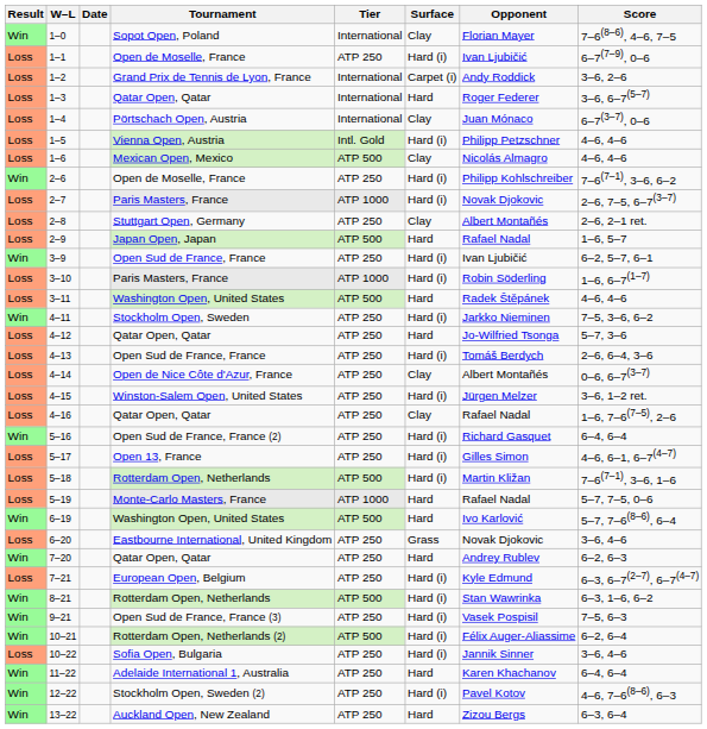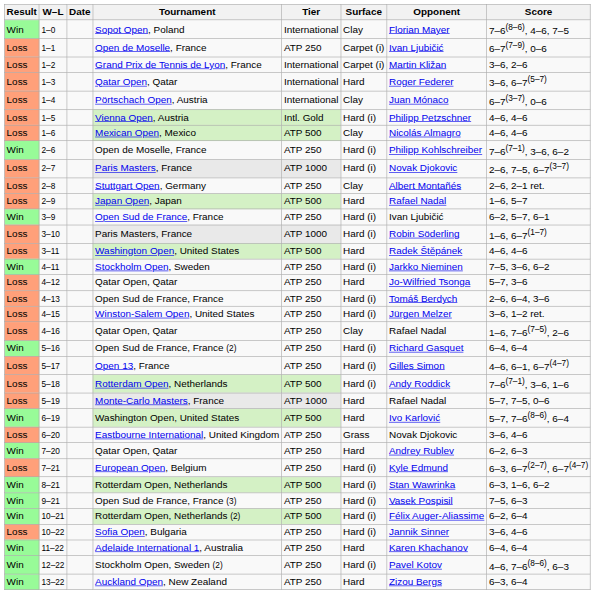1–1 | Surface: Hard (i) -> Carpet (i)
1–2 | Opponent: Andy Roddick -> Martin Kližan
- row: Loss | 4–14 | Open de Nice Côte d'Azur, France | ATP 250 | Clay | Albert Montañés | 0–6, 6–7(3–7)
5–18 | Opponent: Martin Kližan -> Andy Roddick
